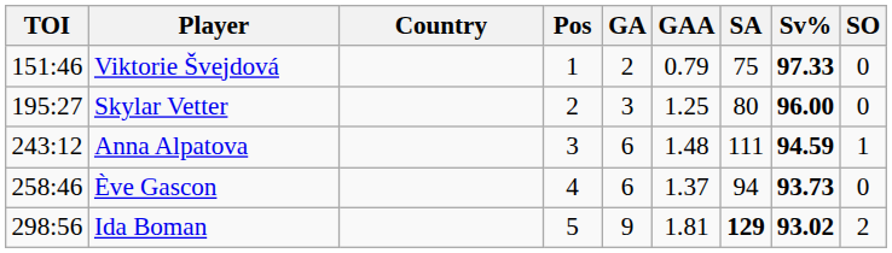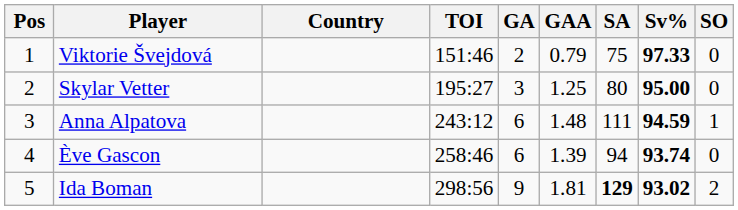columns swapped: Pos <-> TOI
Skylar Vetter | Sv%: 96.00 -> 95.00
Ève Gascon | GAA: 1.37 -> 1.39
Ève Gascon | Sv%: 93.73 -> 93.74
